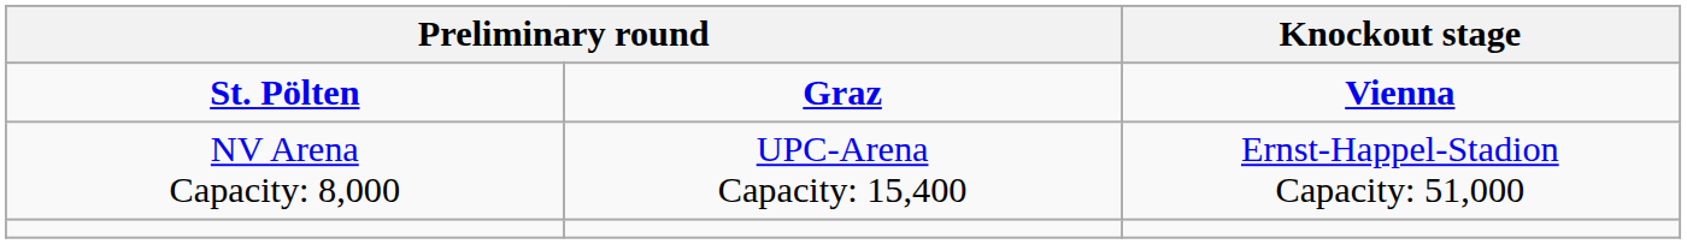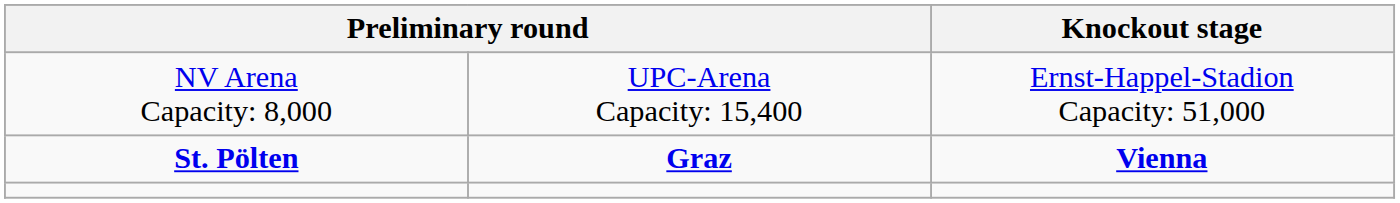rows swapped: St. Pölten <-> NV Arena Capacity: 8,000
